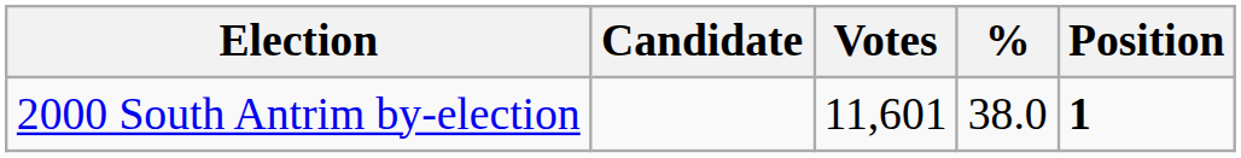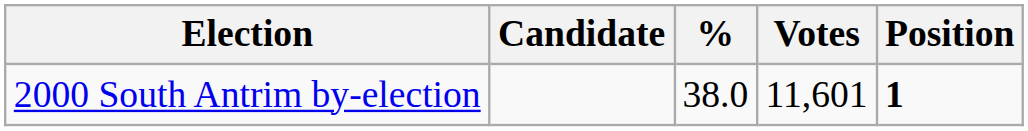columns swapped: Votes <-> %
